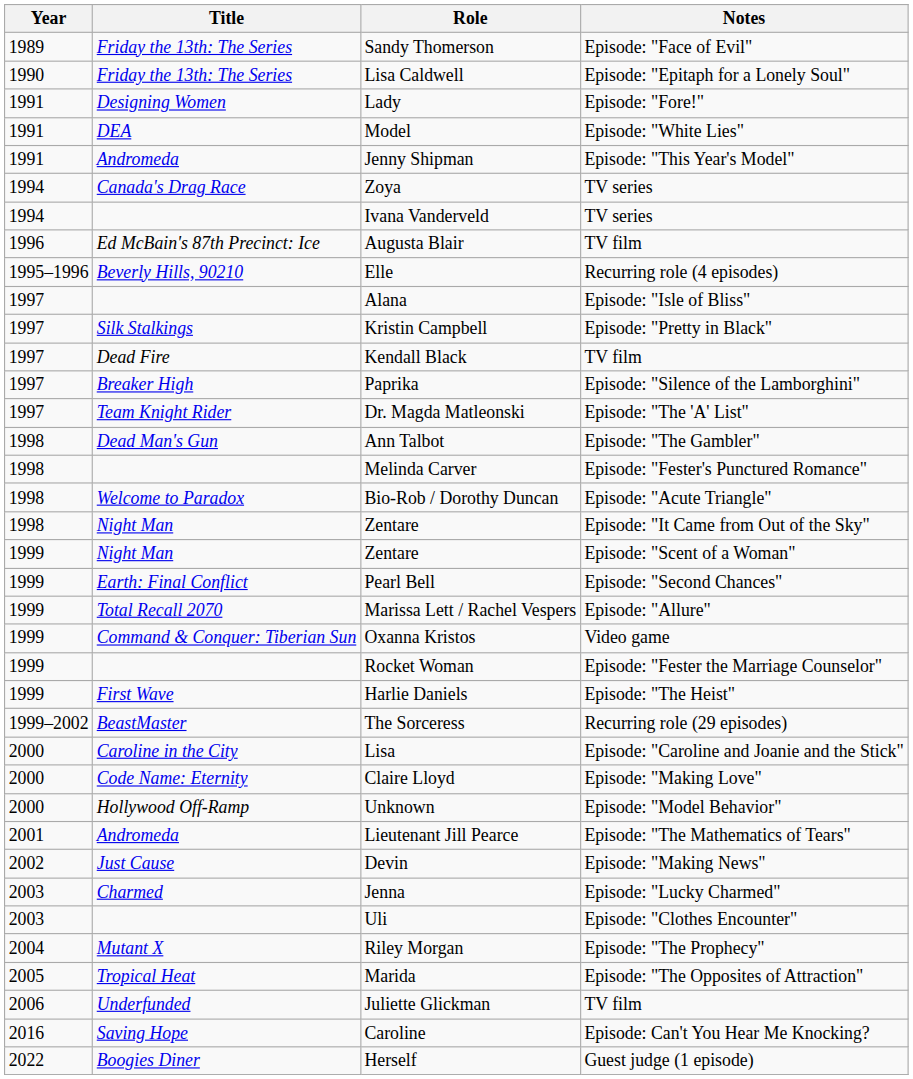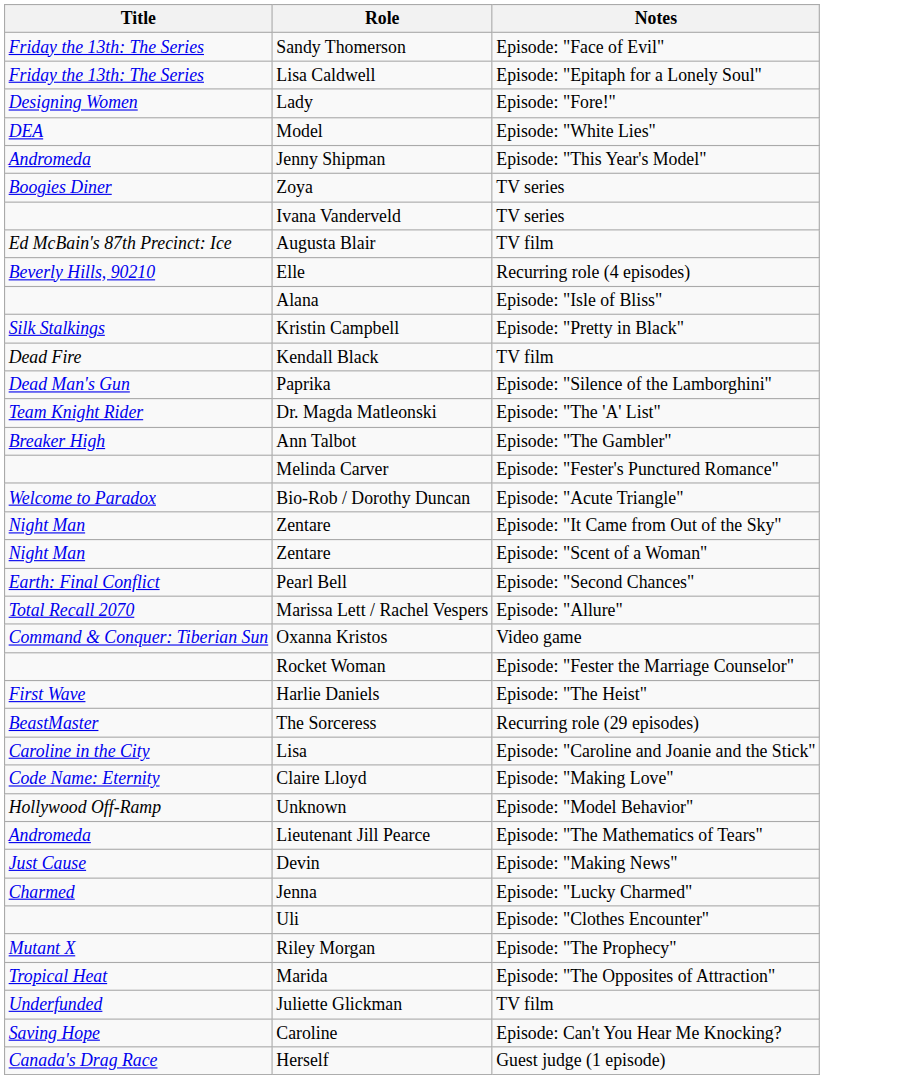- column: Year | 1989 | 1990 | 1991 | 1991 | 1991 | 1994 | 1994 | 1996 | 1995–1996 | 1997 | 1997 | 1997 | 1997 | 1997 | 1998 | 1998 | 1998 | 1998 | 1999 | 1999 | 1999 | 1999 | 1999 | 1999 | 1999–2002 | 2000 | 2000 | 2000 | 2001 | 2002 | 2003 | 2003 | 2004 | 2005 | 2006 | 2016 | 2022
Zoya | Title: Canada's Drag Race -> Boogies Diner
Paprika | Title: Breaker High -> Dead Man's Gun
Ann Talbot | Title: Dead Man's Gun -> Breaker High
Herself | Title: Boogies Diner -> Canada's Drag Race
